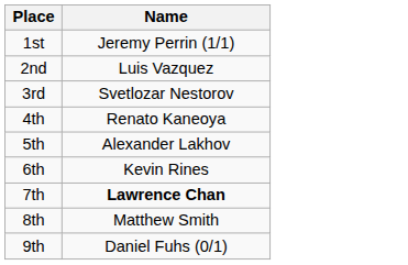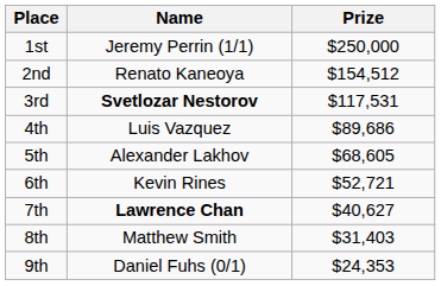+ column: Prize | $250,000 | $154,512 | $117,531 | $89,686 | $68,605 | $52,721 | $40,627 | $31,403 | $24,353
2nd | Name: Luis Vazquez -> Renato Kaneoya
3rd | Name: normal -> bold
4th | Name: Renato Kaneoya -> Luis Vazquez
